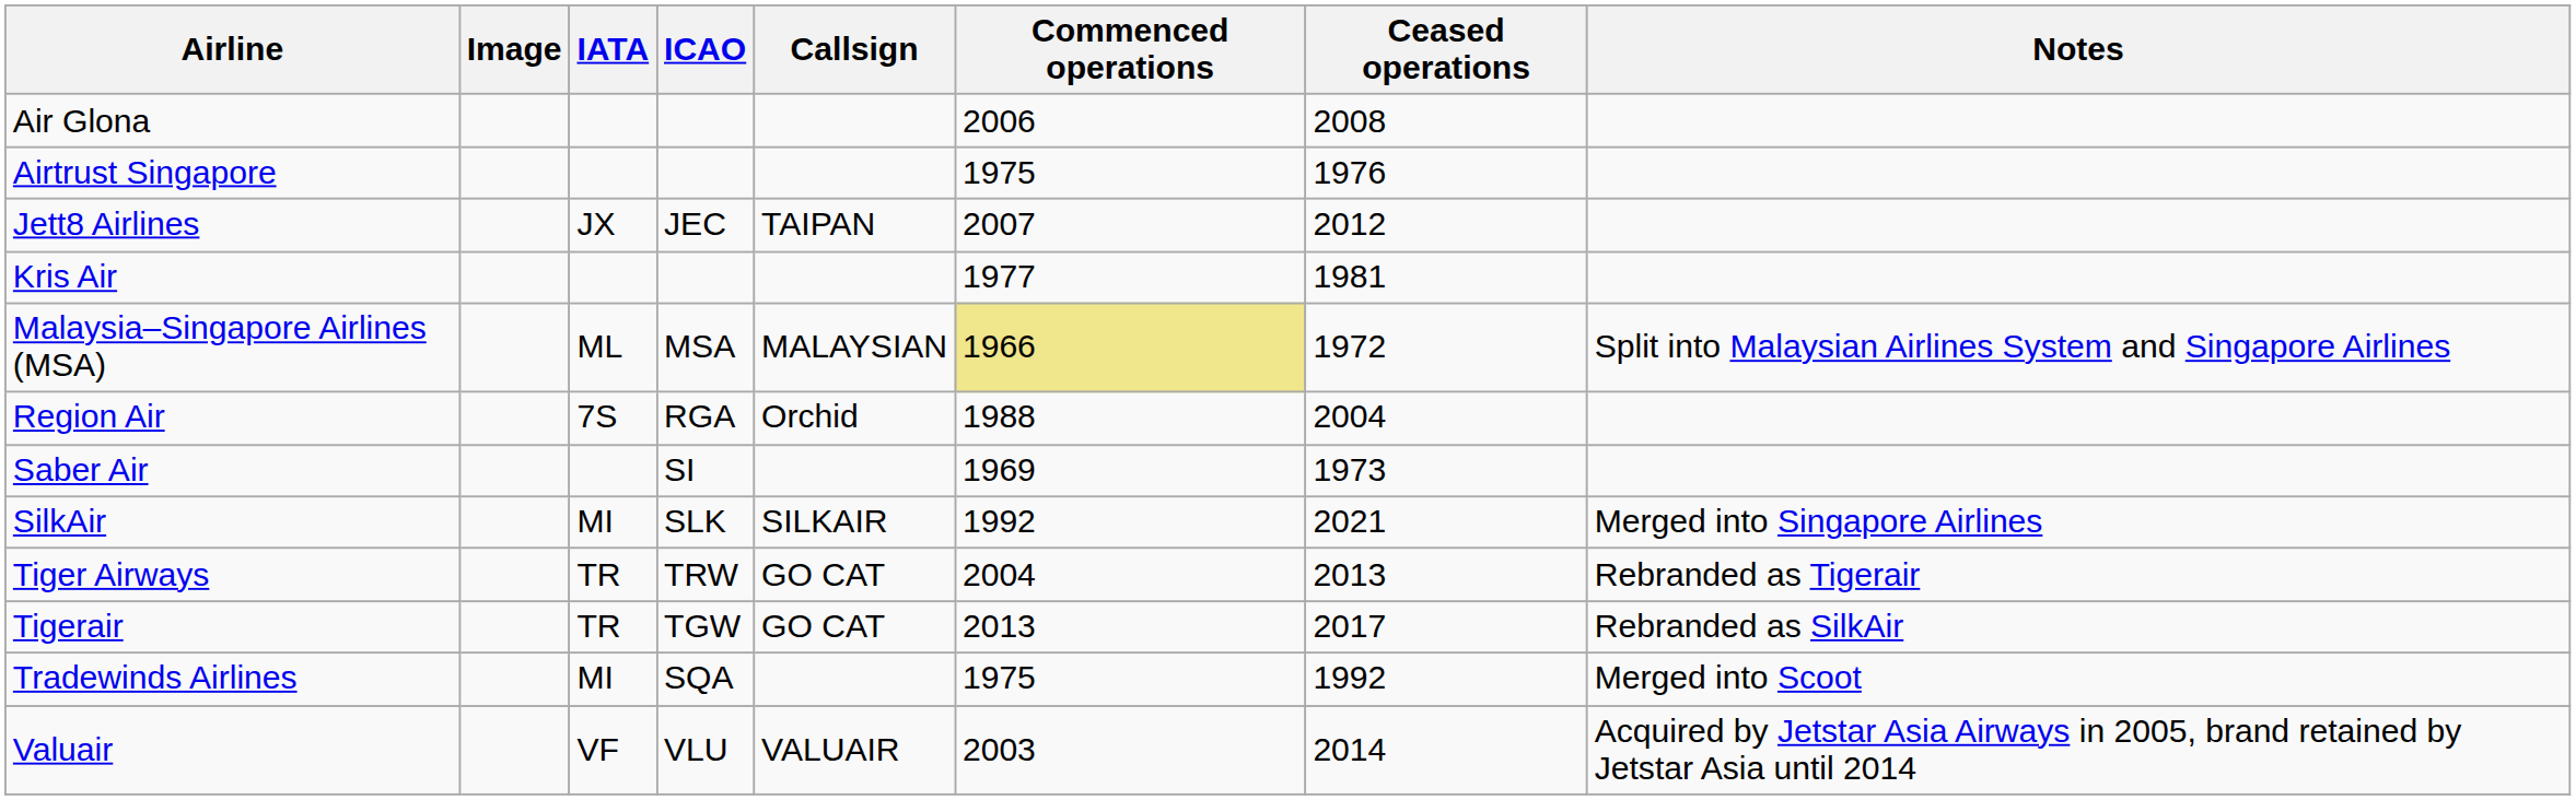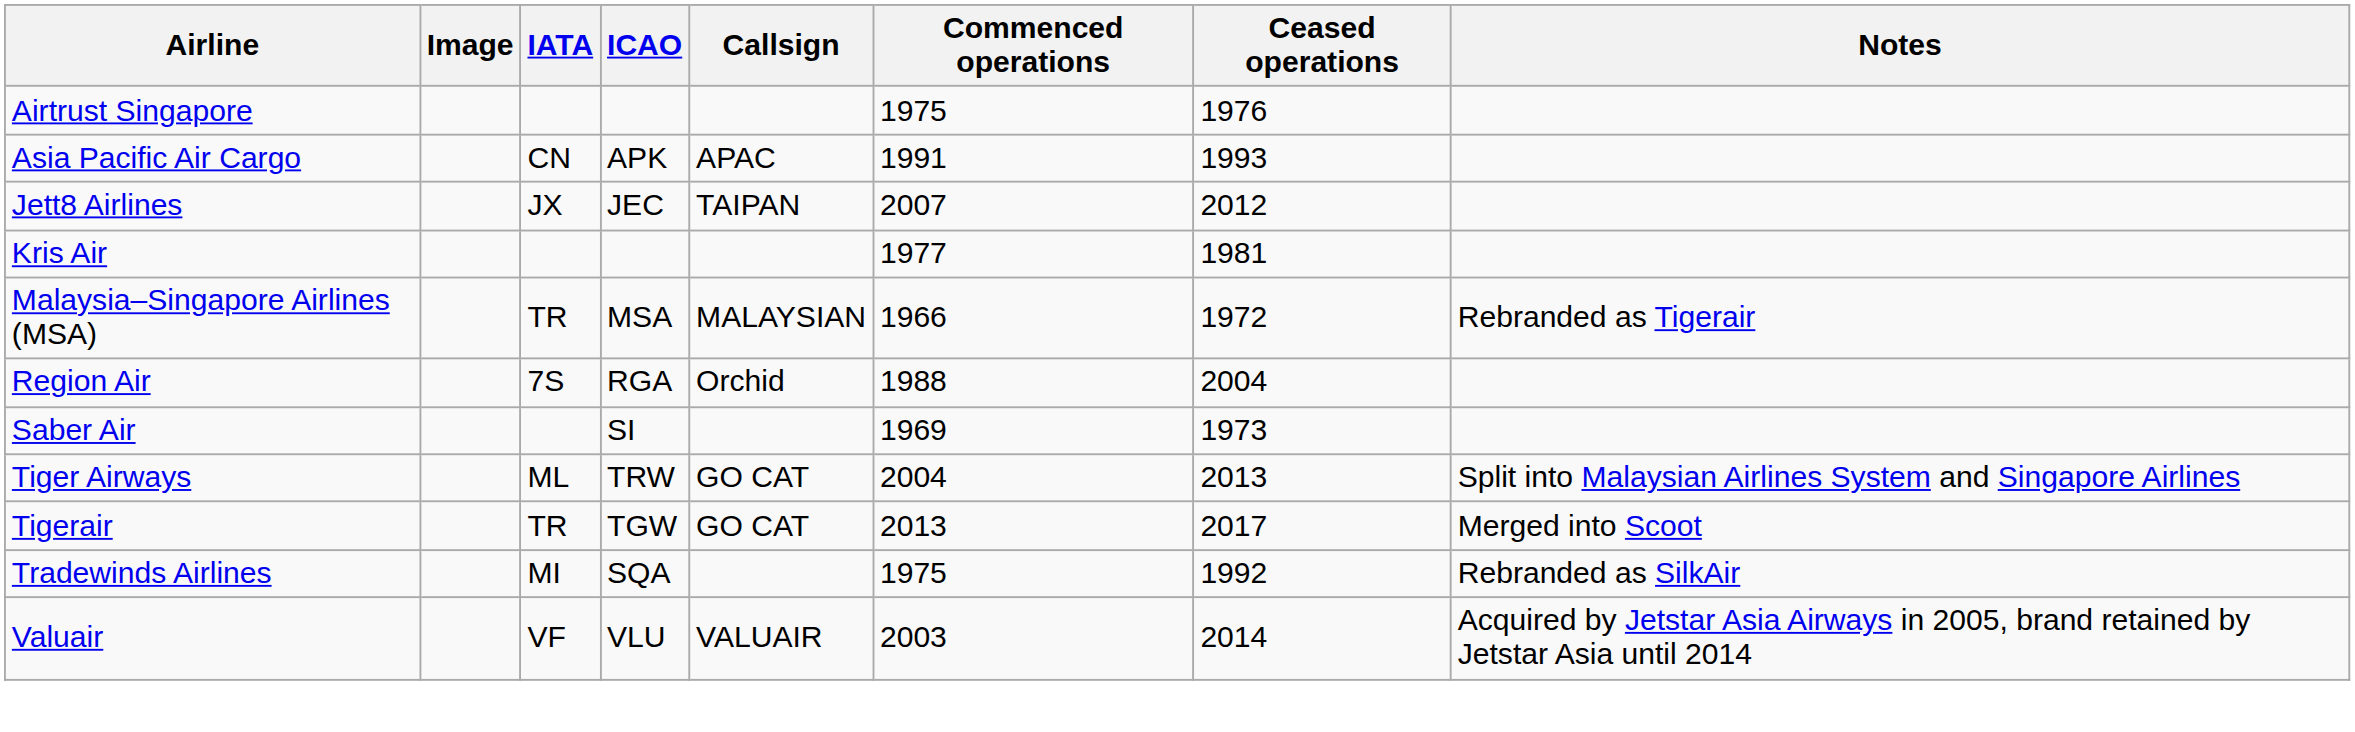- row: Air Glona | 2006 | 2008
+ row: Asia Pacific Air Cargo | CN | APK | APAC | 1991 | 1993
Malaysia–Singapore Airlines (MSA) | IATA: ML -> TR
Malaysia–Singapore Airlines (MSA) | Commenced operations: khaki background -> no background
Malaysia–Singapore Airlines (MSA) | Notes: Split into Malaysian Airlines System and Singapore Airlines -> Rebranded as Tigerair
- row: SilkAir | MI | SLK | SILKAIR | 1992 | 2021 | Merged into Singapore Airlines
Tiger Airways | IATA: TR -> ML
Tiger Airways | Notes: Rebranded as Tigerair -> Split into Malaysian Airlines System and Singapore Airlines
Tigerair | Notes: Rebranded as SilkAir -> Merged into Scoot
Tradewinds Airlines | Notes: Merged into Scoot -> Rebranded as SilkAir
